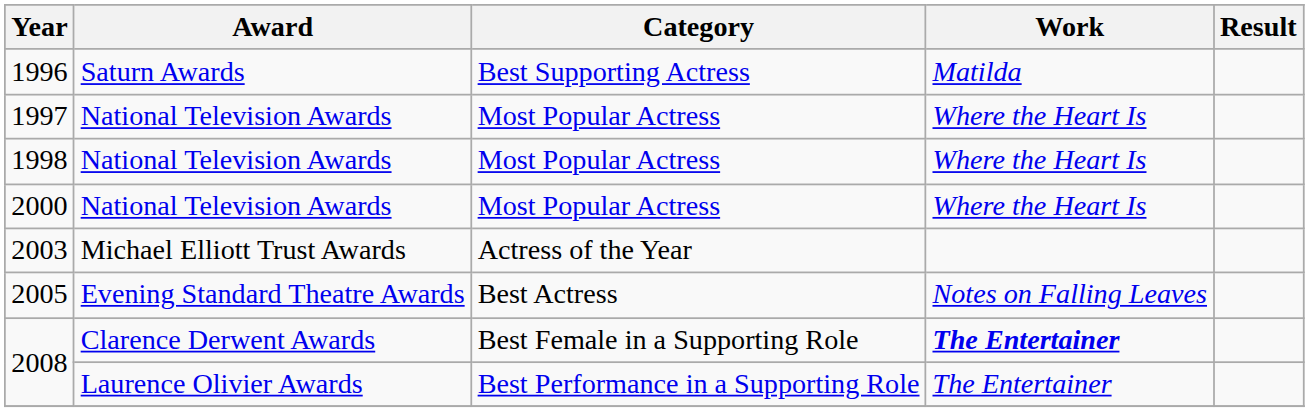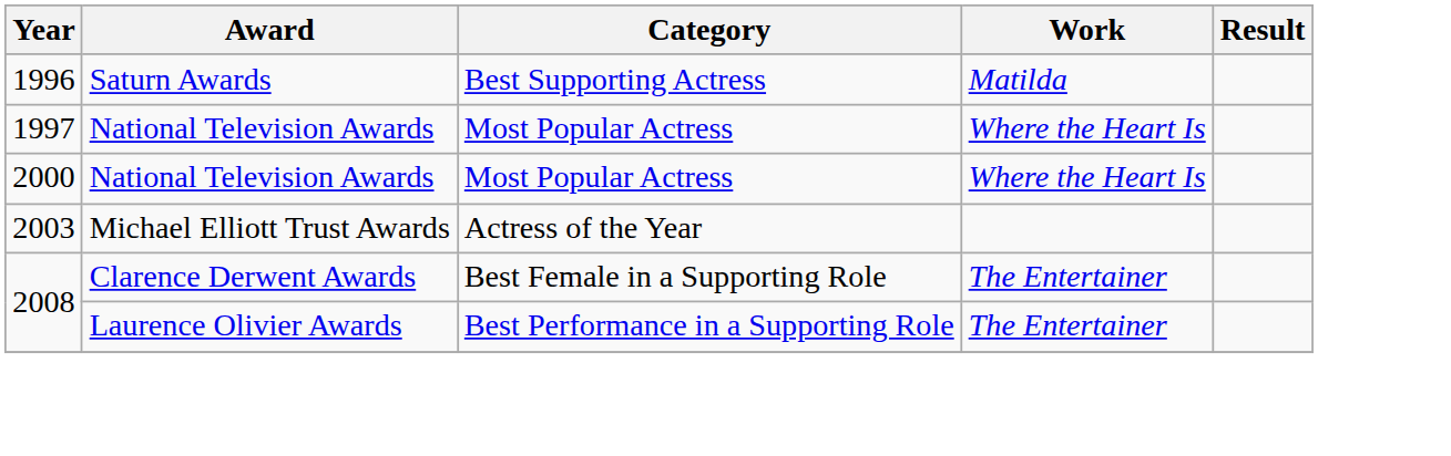- row: 1998 | National Television Awards | Most Popular Actress | Where the Heart Is
- row: 2005 | Evening Standard Theatre Awards | Best Actress | Notes on Falling Leaves
2008 / Clarence Derwent Awards | Work: bold -> normal
